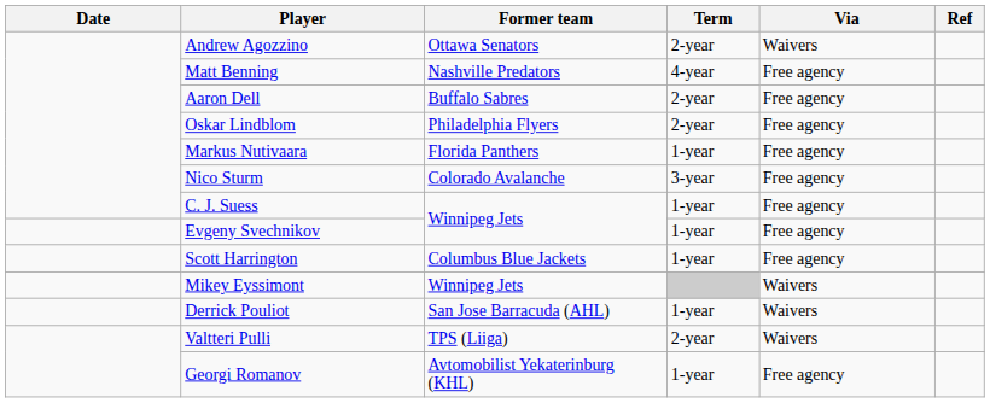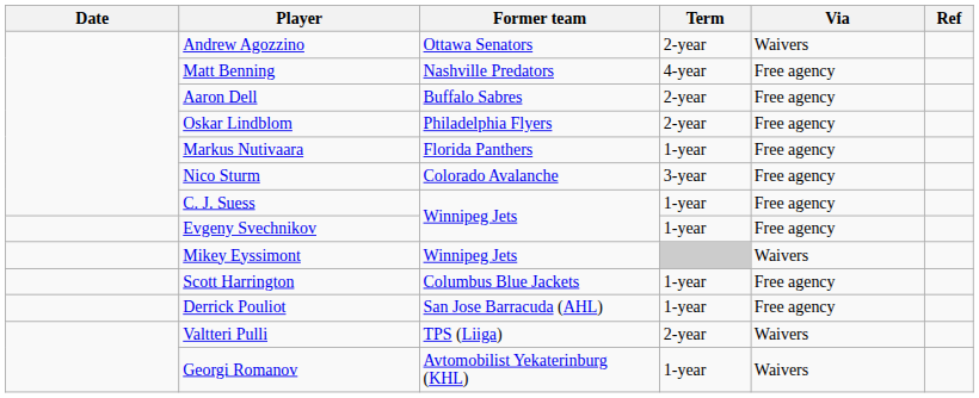rows swapped: Scott Harrington <-> Mikey Eyssimont
Derrick Pouliot | Via: Waivers -> Free agency
Georgi Romanov | Via: Free agency -> Waivers
